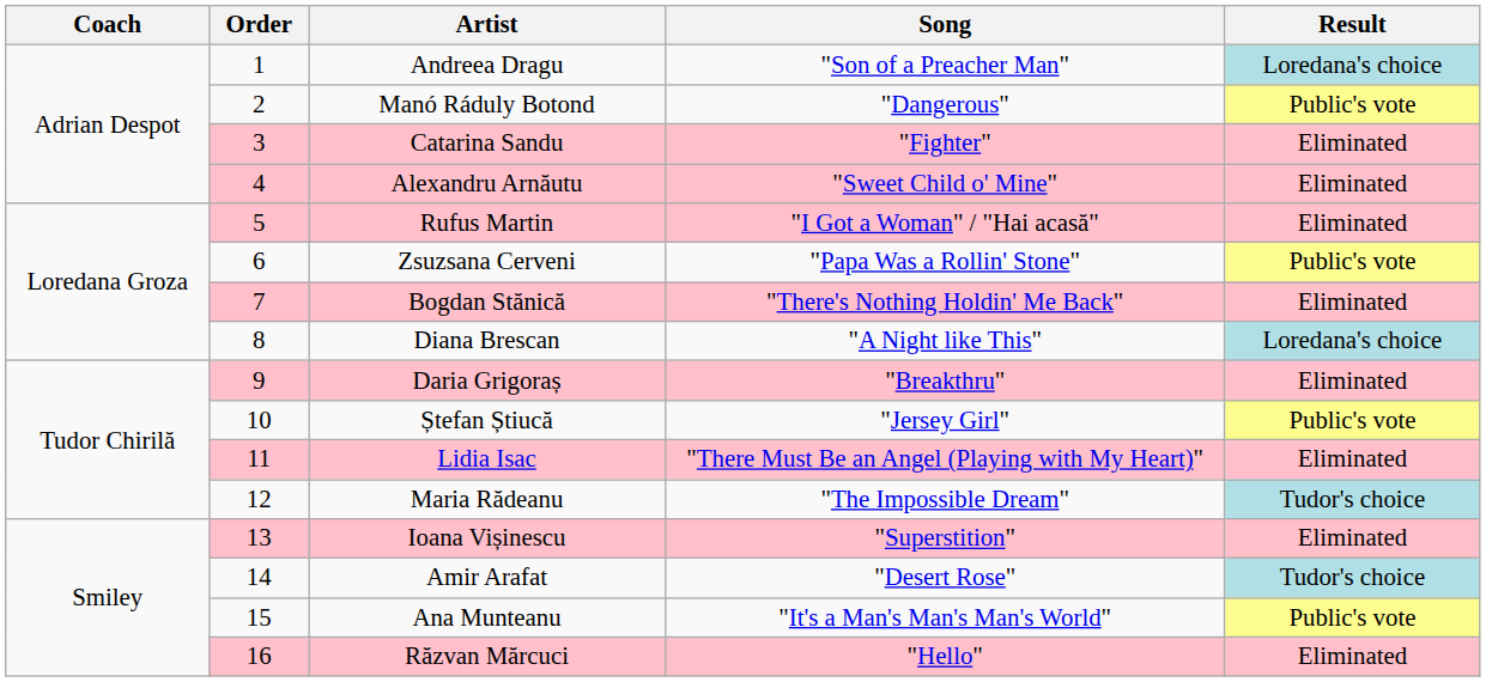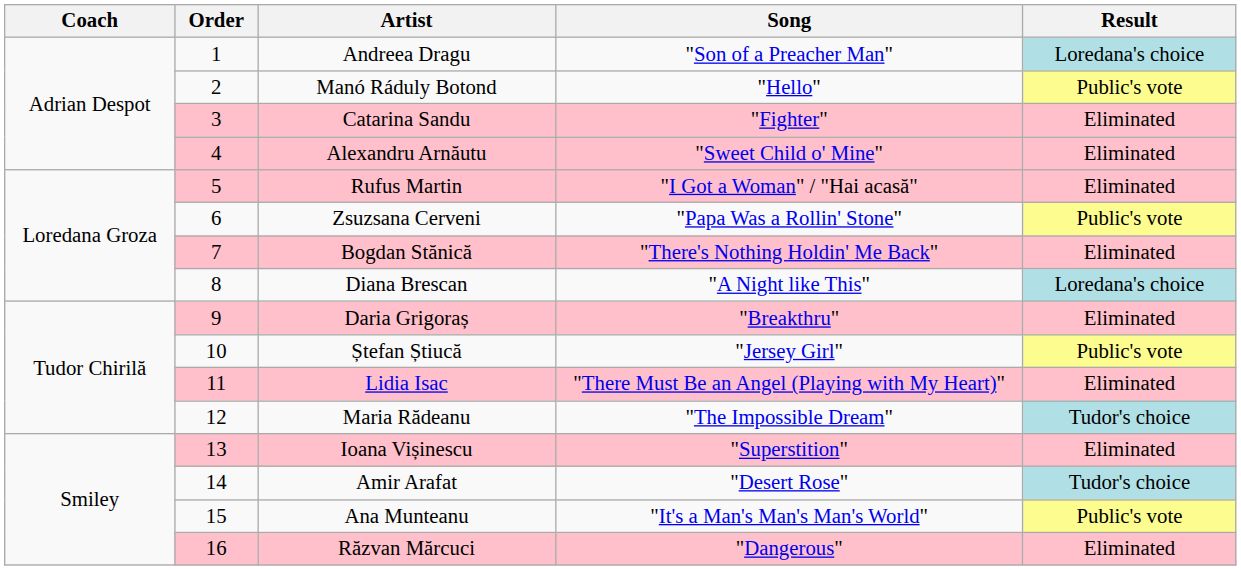Manó Ráduly Botond | Song: "Dangerous" -> "Hello"
Răzvan Mărcuci | Song: "Hello" -> "Dangerous"
